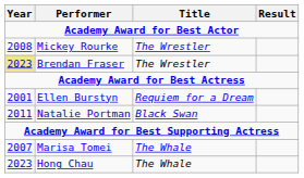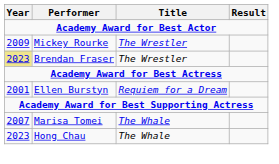Mickey Rourke | Year: 2008 -> 2009
- row: 2011 | Natalie Portman | Black Swan
